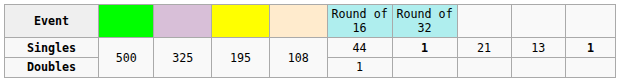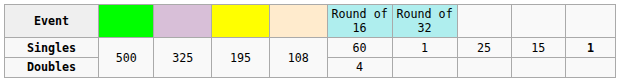Singles | column 6: 44 -> 60
Singles | column 7: bold -> normal
Singles | column 8: 21 -> 25
Singles | column 9: 13 -> 15
Doubles | column 6: 1 -> 4
